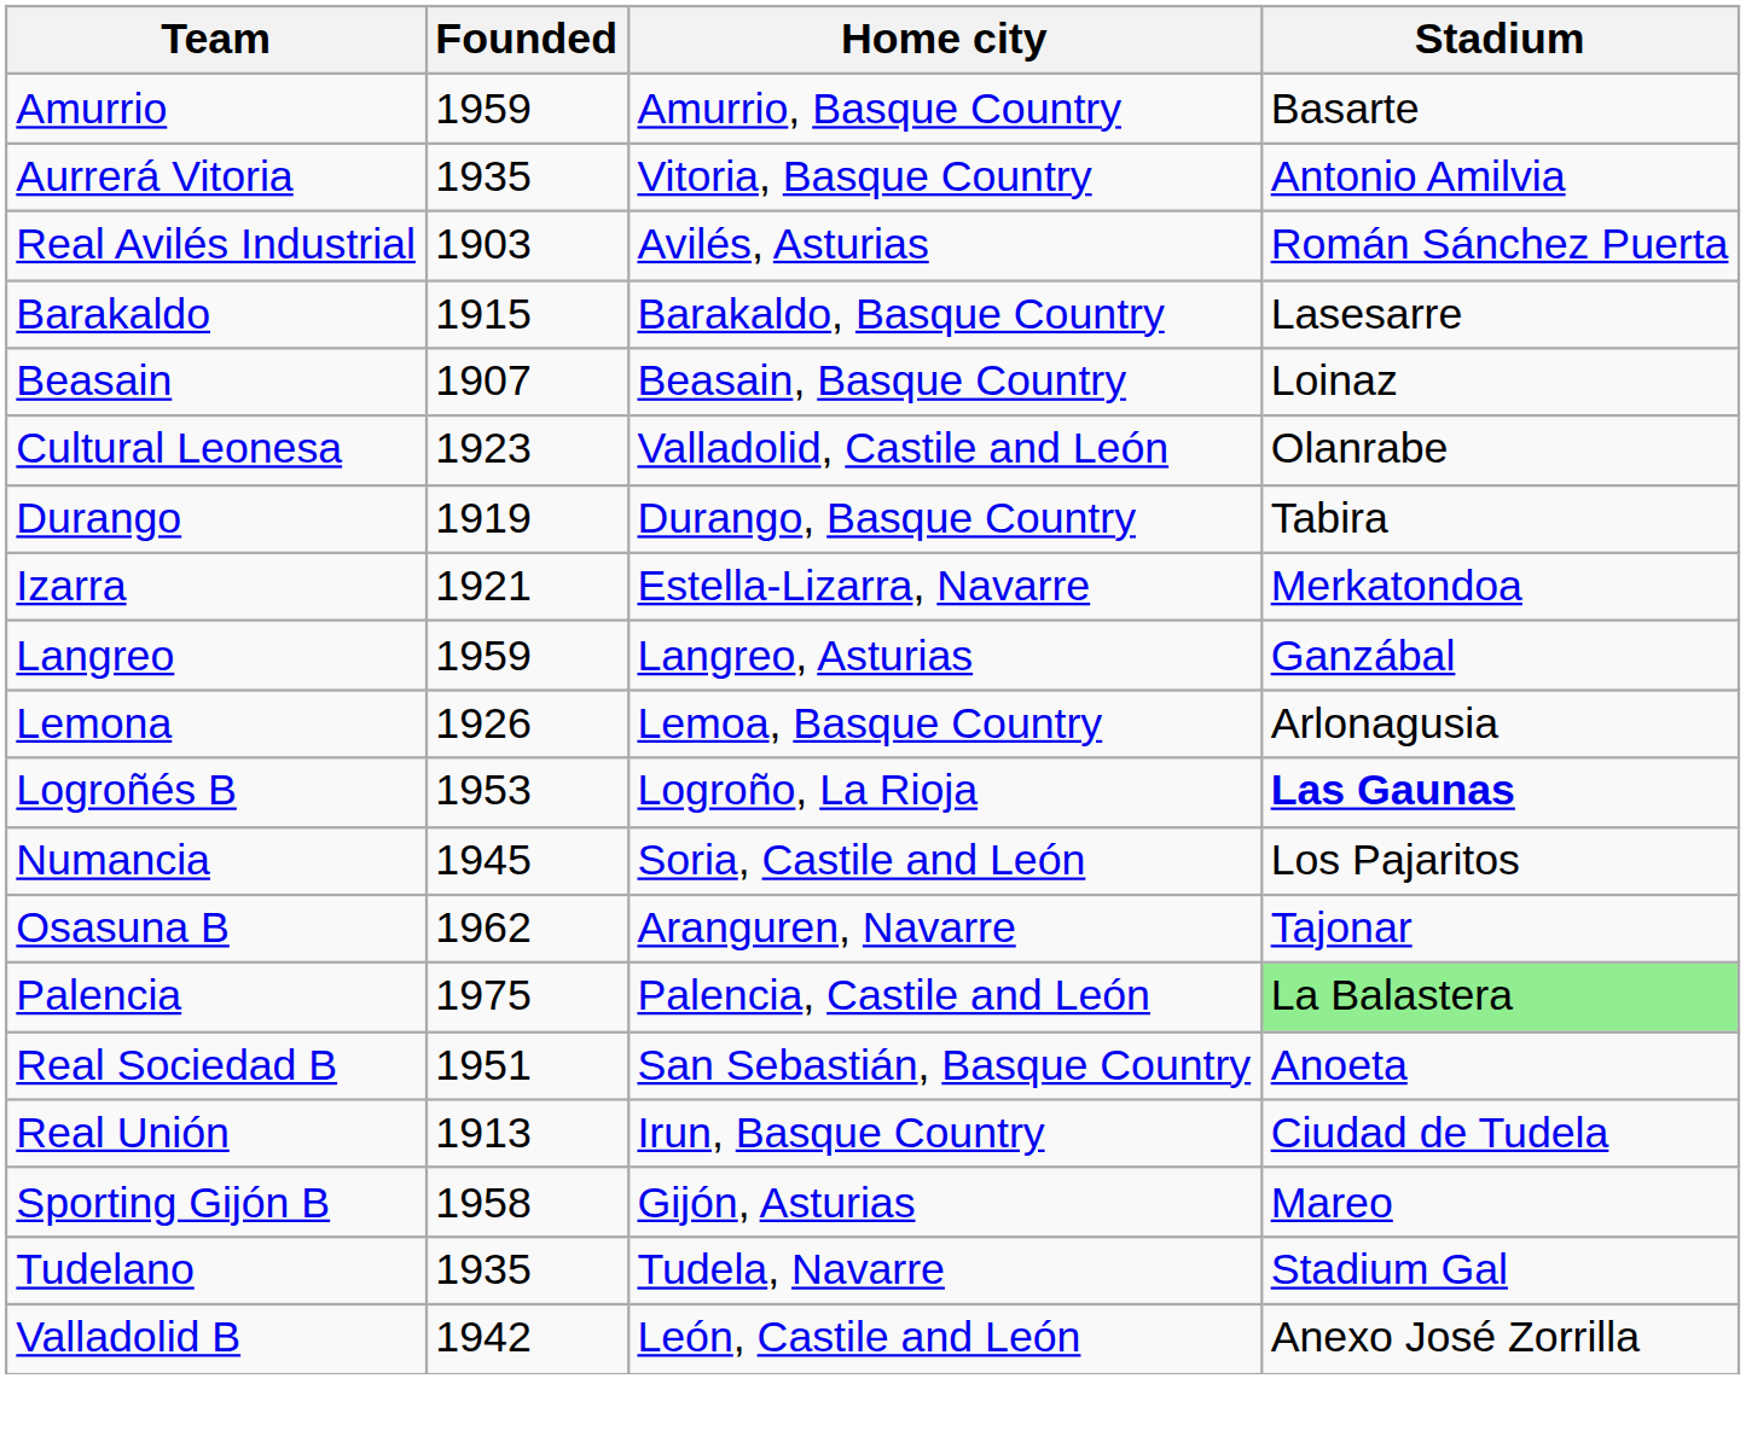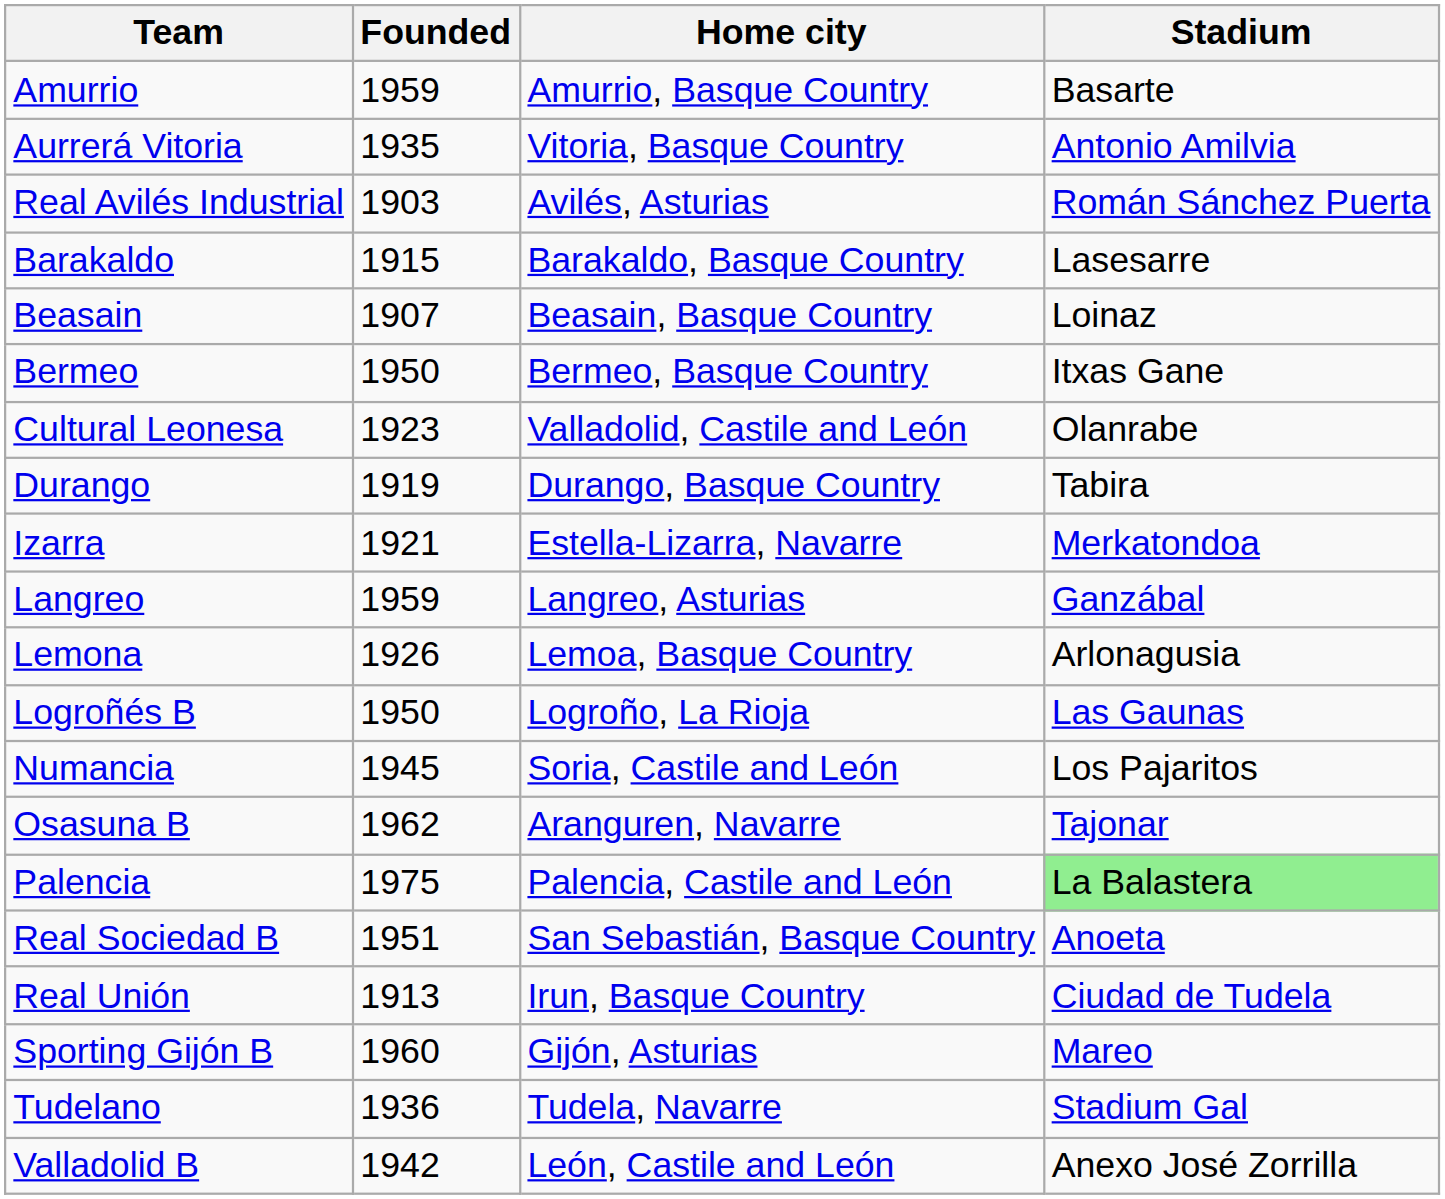+ row: Bermeo | 1950 | Bermeo, Basque Country | Itxas Gane
Logroñés B | Founded: 1953 -> 1950
Logroñés B | Stadium: bold -> normal
Sporting Gijón B | Founded: 1958 -> 1960
Tudelano | Founded: 1935 -> 1936
